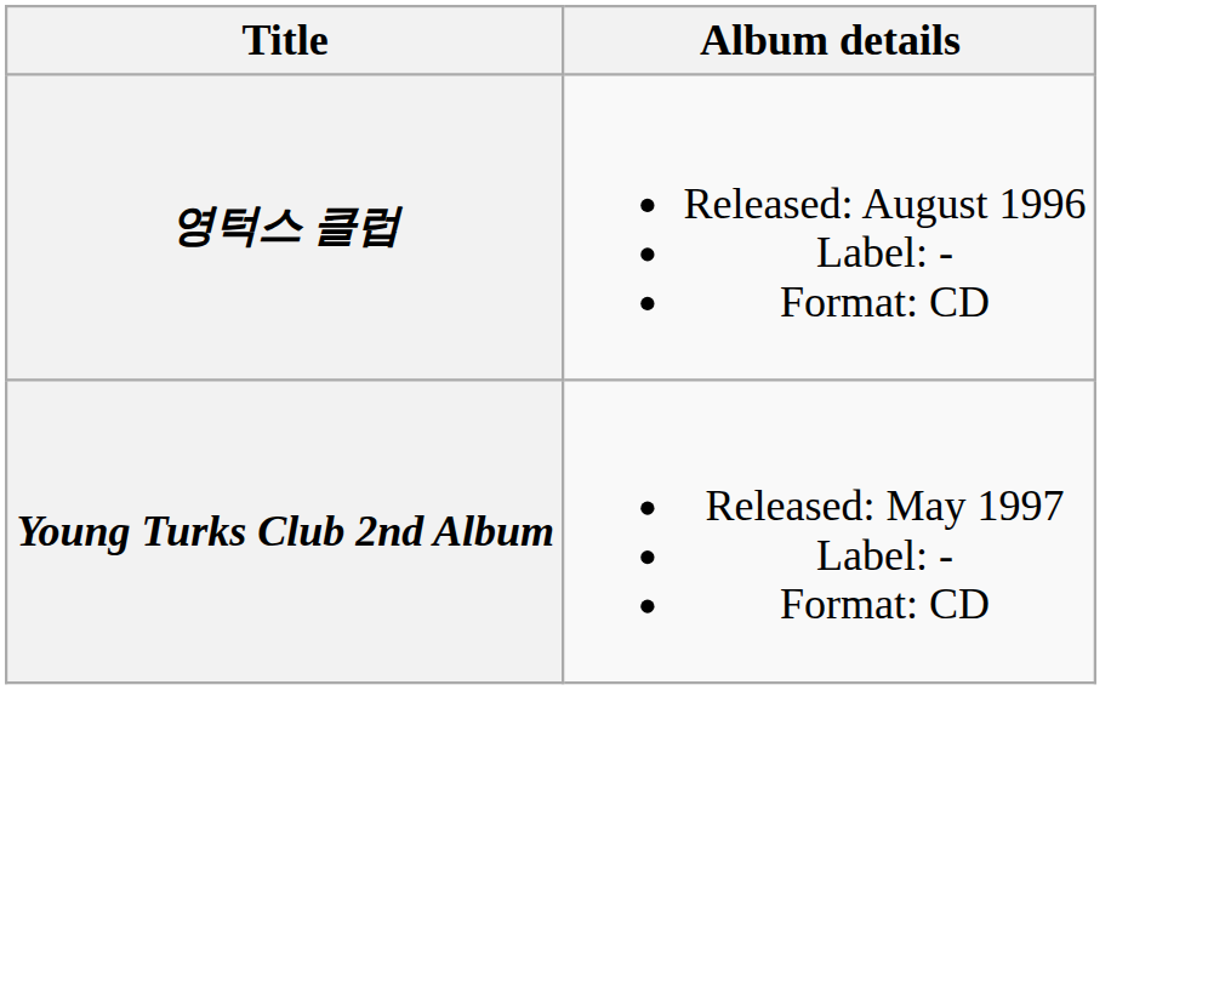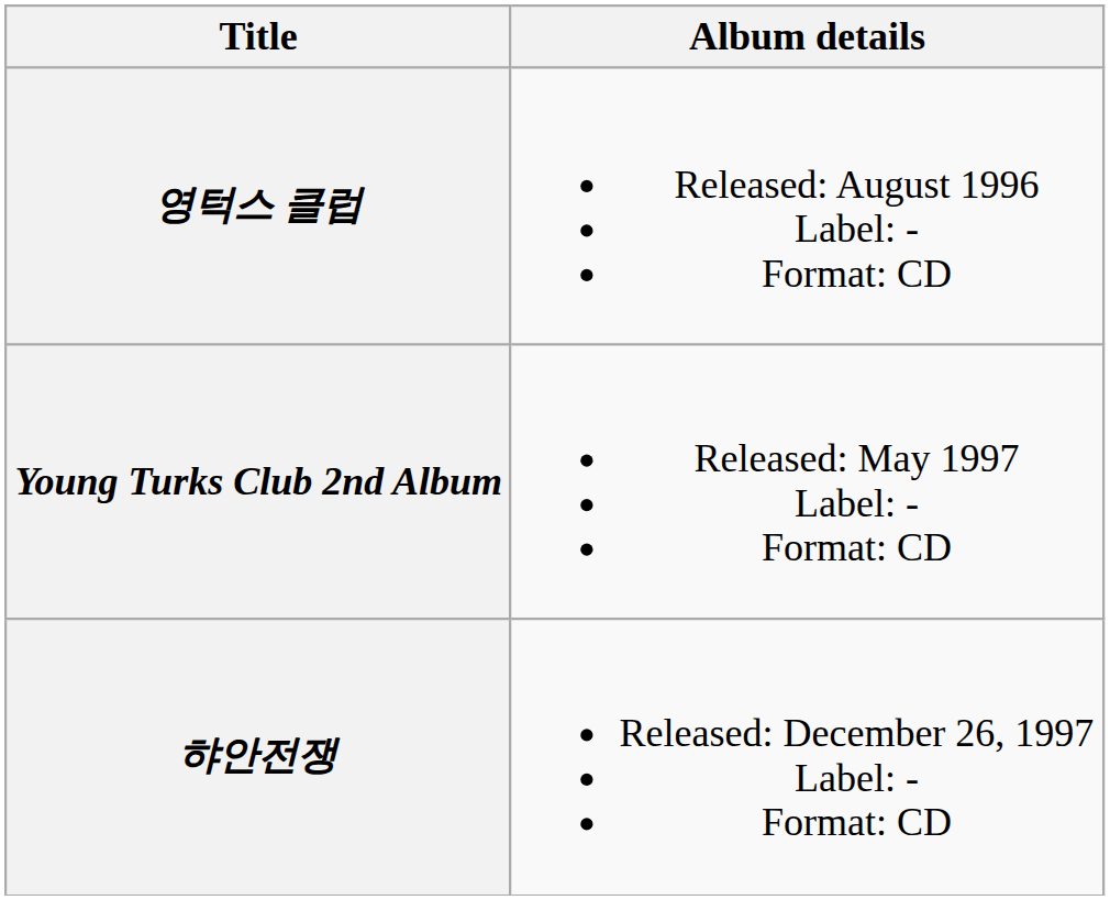+ row: 햐안전쟁 | Released: December 26, 1997 Label: - Format: CD
